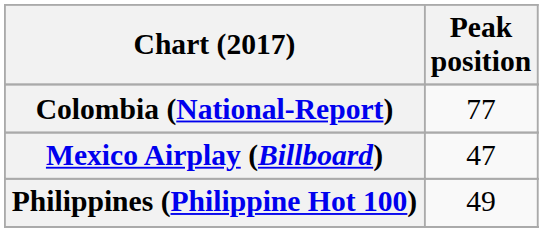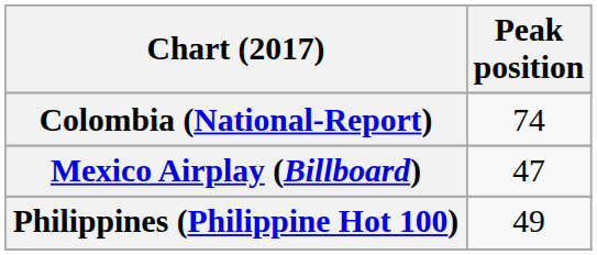Colombia (National-Report) | Peak position: 77 -> 74
